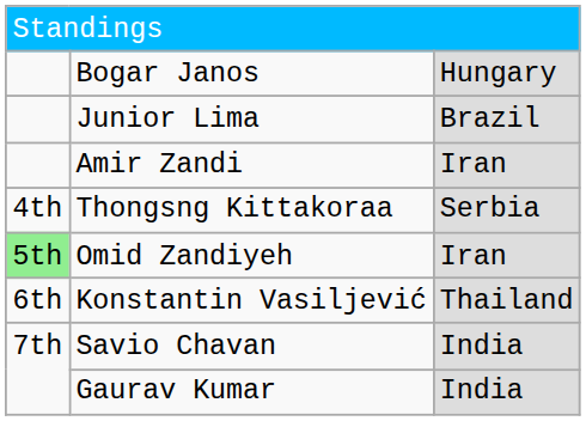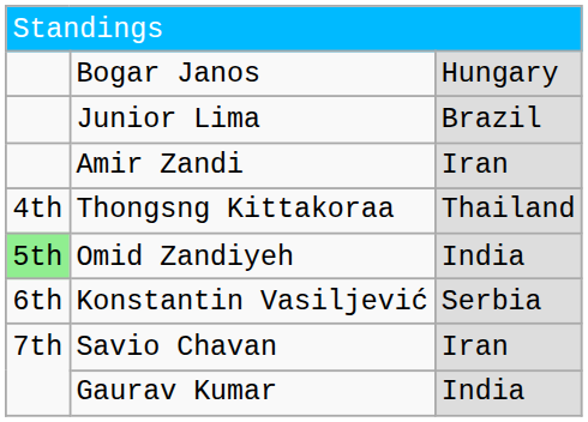Thongsng Kittakoraa | column 3: Serbia -> Thailand
Omid Zandiyeh | column 3: Iran -> India
Konstantin Vasiljević | column 3: Thailand -> Serbia
Savio Chavan | column 3: India -> Iran
